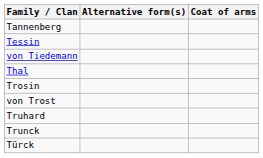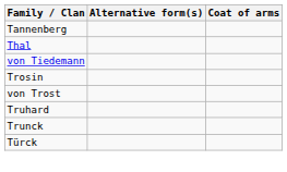- row: Tessin
rows swapped: Thal <-> von Tiedemann
